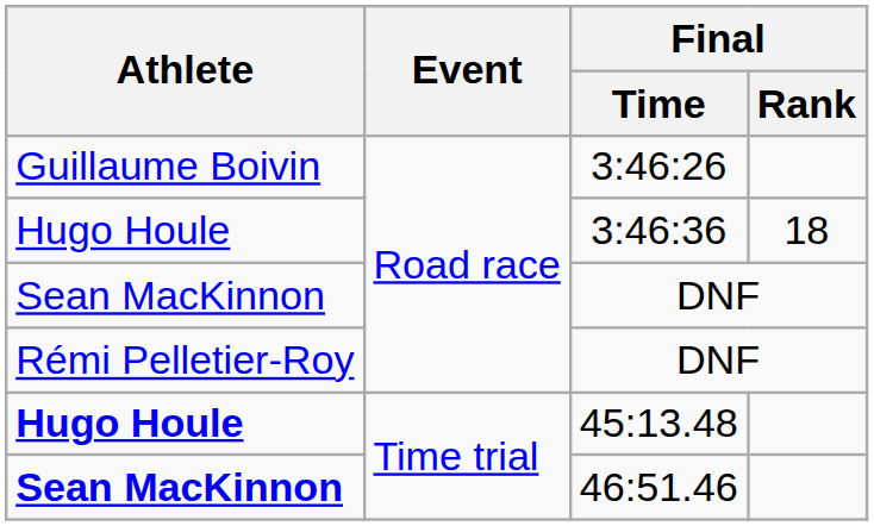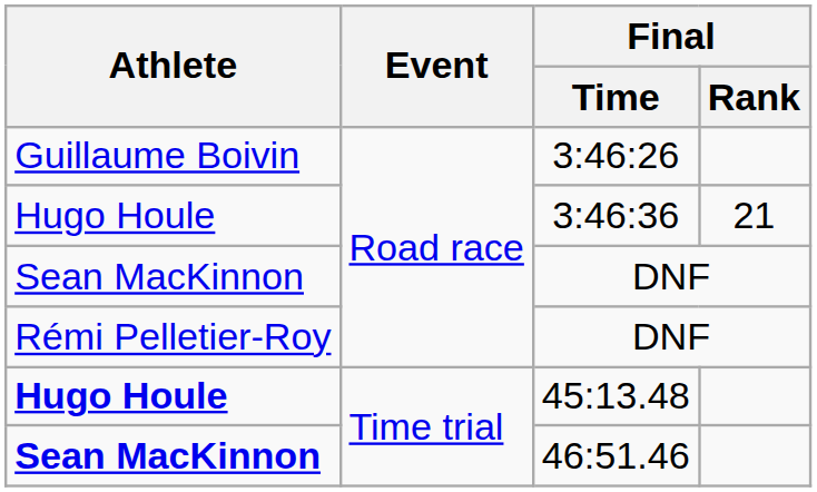3:46:36 | Final / Rank: 18 -> 21
